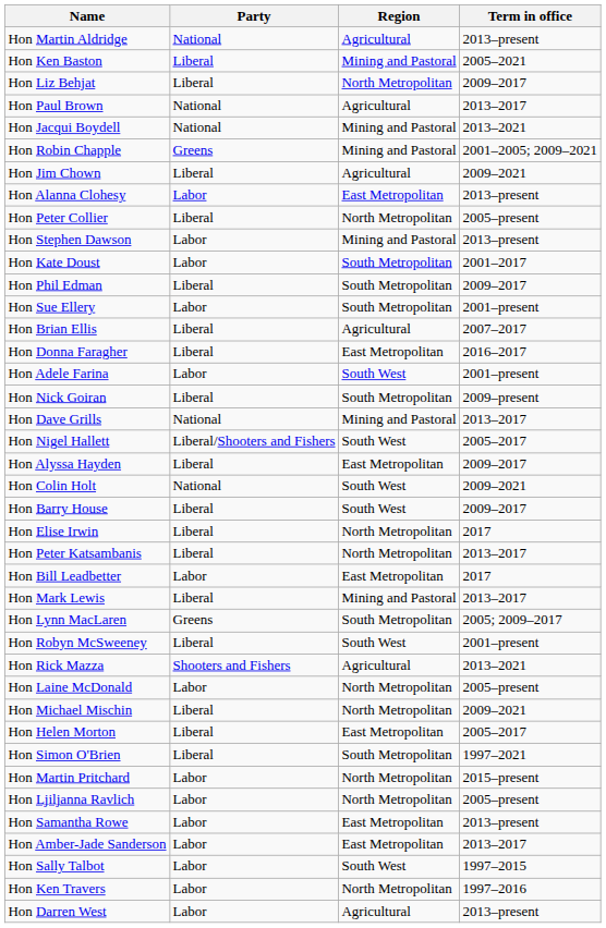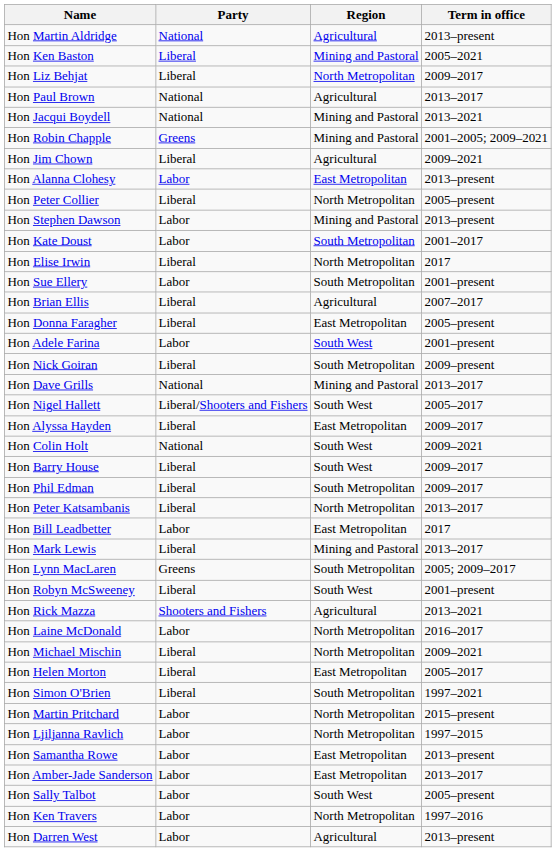rows swapped: Hon Phil Edman <-> Hon Elise Irwin
Hon Donna Faragher | Term in office: 2016–2017 -> 2005–present
Hon Laine McDonald | Term in office: 2005–present -> 2016–2017
Hon Ljiljanna Ravlich | Term in office: 2005–present -> 1997–2015
Hon Sally Talbot | Term in office: 1997–2015 -> 2005–present
